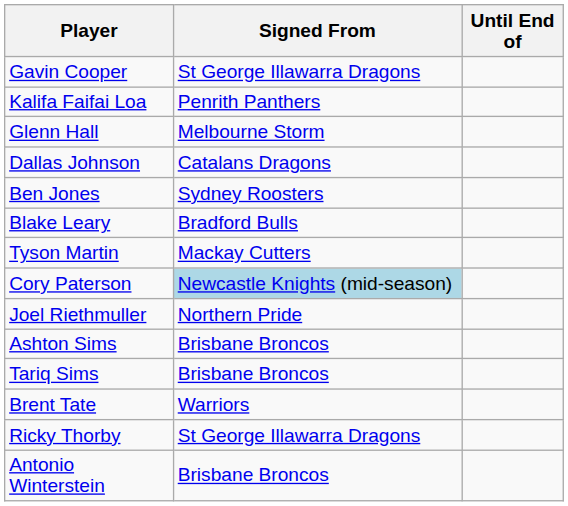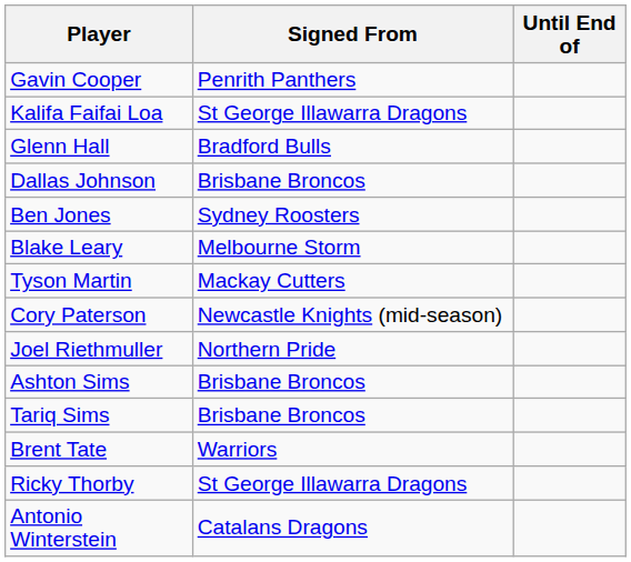Gavin Cooper | Signed From: St George Illawarra Dragons -> Penrith Panthers
Kalifa Faifai Loa | Signed From: Penrith Panthers -> St George Illawarra Dragons
Glenn Hall | Signed From: Melbourne Storm -> Bradford Bulls
Dallas Johnson | Signed From: Catalans Dragons -> Brisbane Broncos
Blake Leary | Signed From: Bradford Bulls -> Melbourne Storm
Cory Paterson | Signed From: lightblue background -> no background
Antonio Winterstein | Signed From: Brisbane Broncos -> Catalans Dragons
